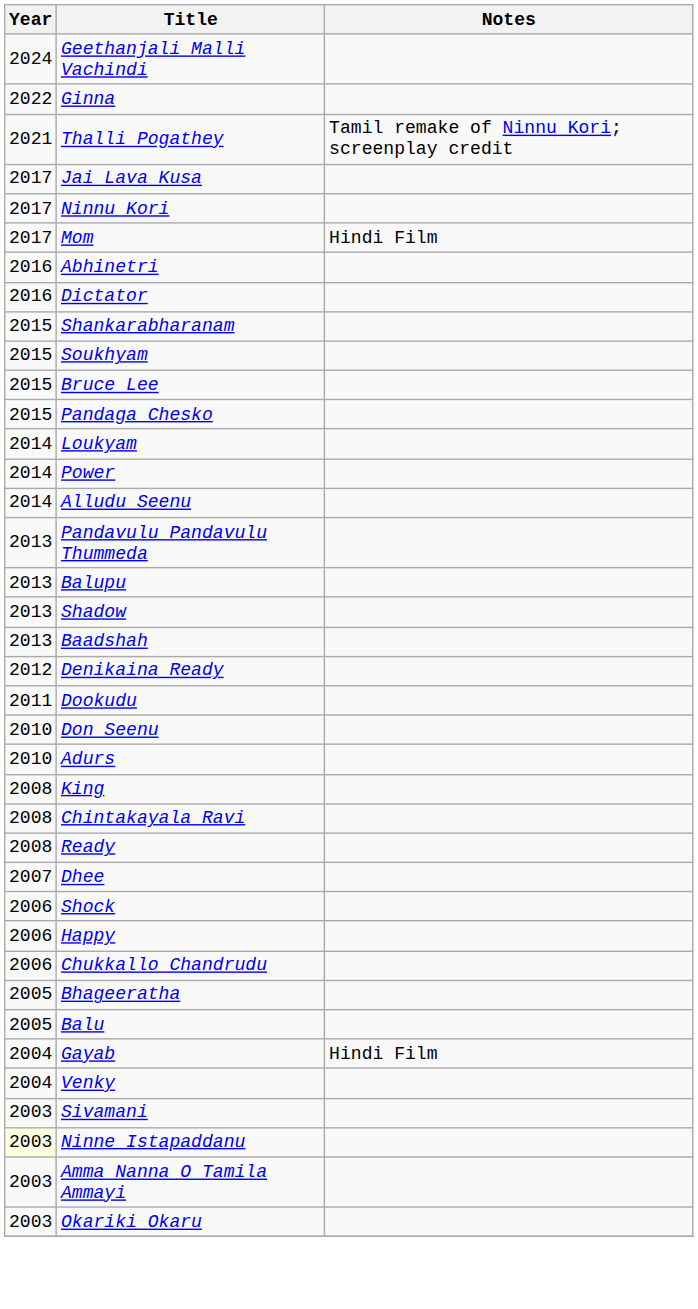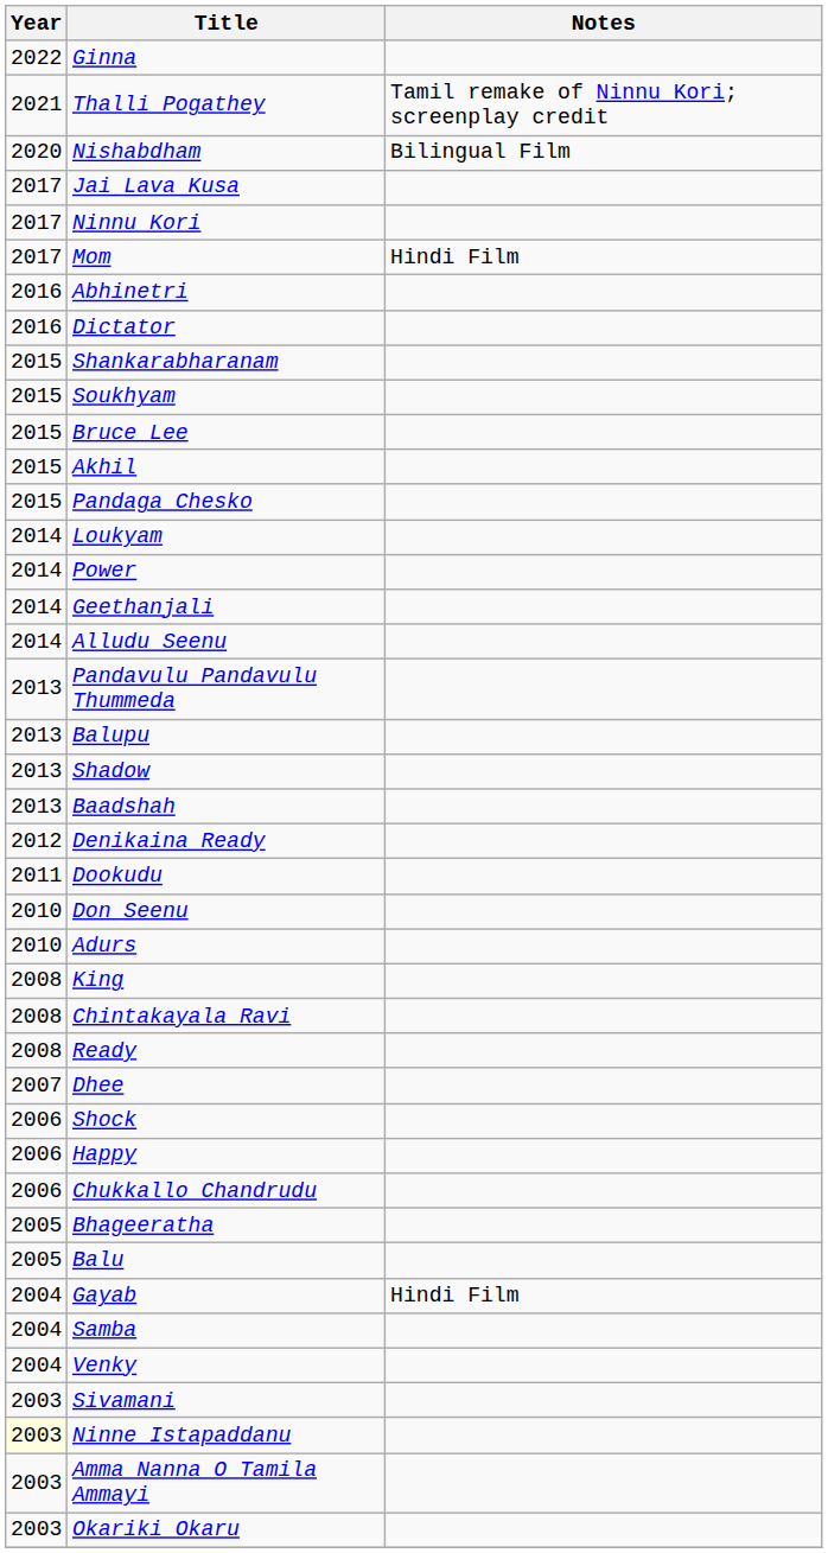- row: 2024 | Geethanjali Malli Vachindi
+ row: 2020 | Nishabdham | Bilingual Film
+ row: 2015 | Akhil
+ row: 2014 | Geethanjali
+ row: 2004 | Samba
